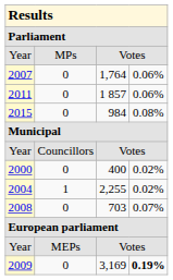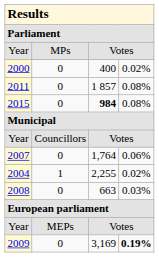rows swapped: 2007 <-> 2000
2011 | column 4: 0.06% -> 0.08%
2015 | column 3: normal -> bold
2008 | column 3: 703 -> 663
2008 | column 4: 0.07% -> 0.03%
